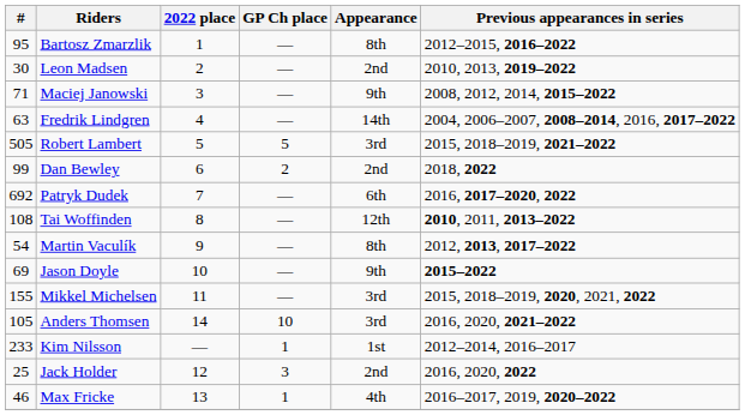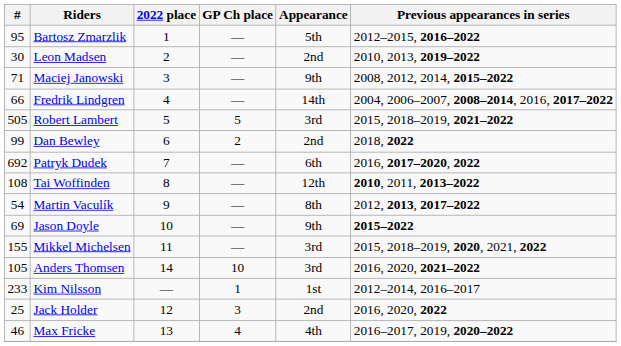Bartosz Zmarzlik | Appearance: 8th -> 5th
Fredrik Lindgren | #: 63 -> 66
Max Fricke | GP Ch place: 1 -> 4
